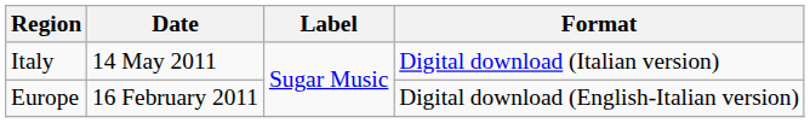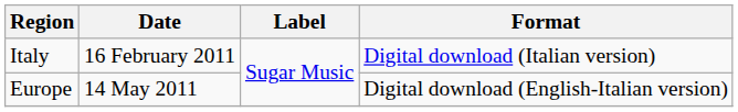Italy | Date: 14 May 2011 -> 16 February 2011
Europe | Date: 16 February 2011 -> 14 May 2011
